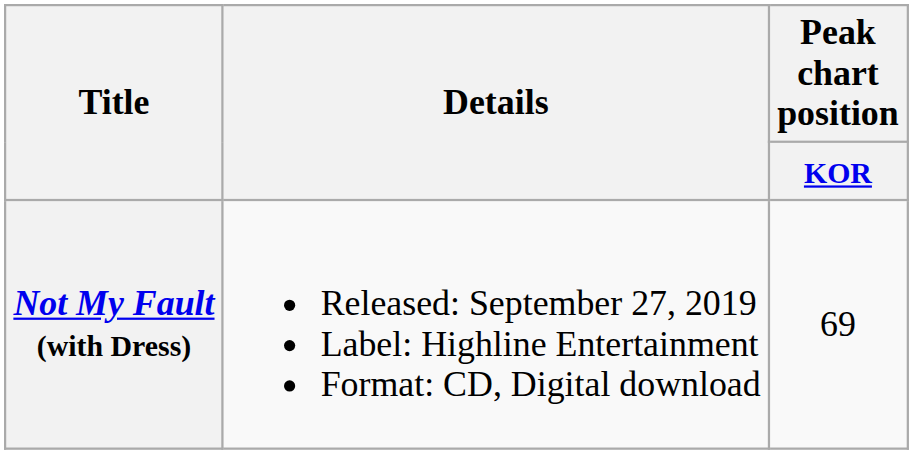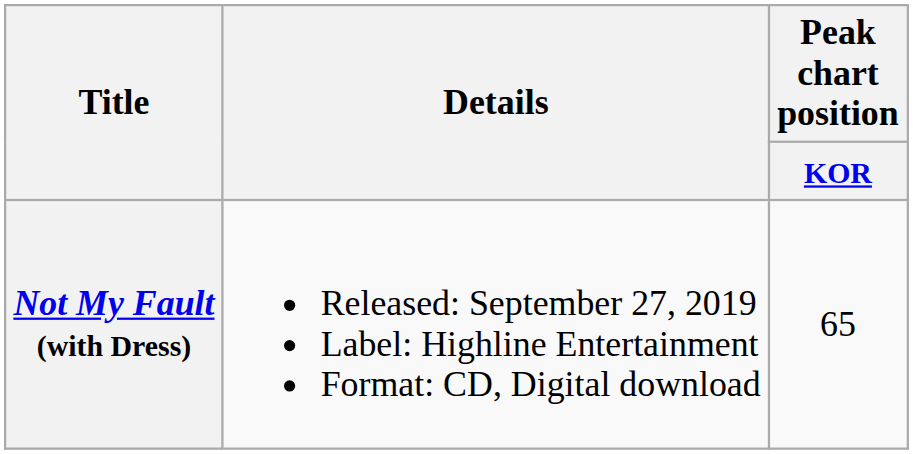Not My Fault (with Dress) | Peak chart position / KOR: 69 -> 65
